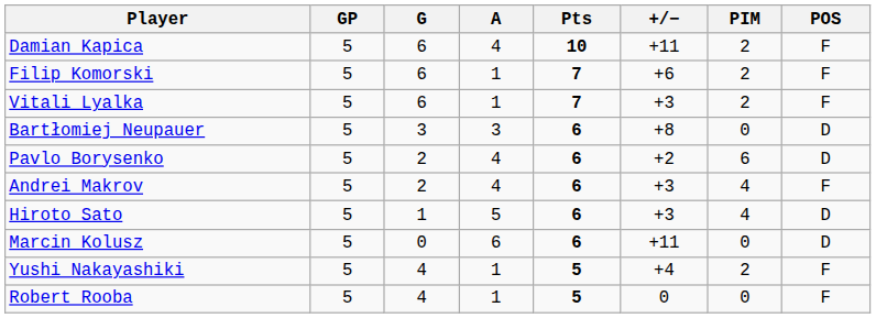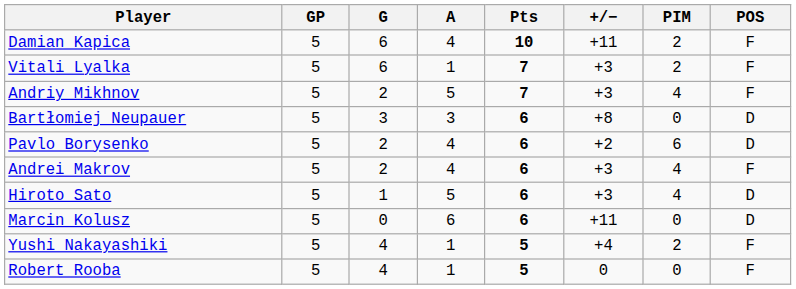- row: Filip Komorski | 5 | 6 | 1 | 7 | +6 | 2 | F
+ row: Andriy Mikhnov | 5 | 2 | 5 | 7 | +3 | 4 | F
